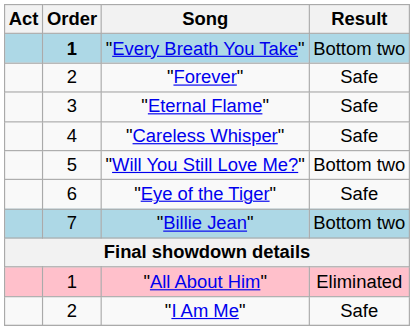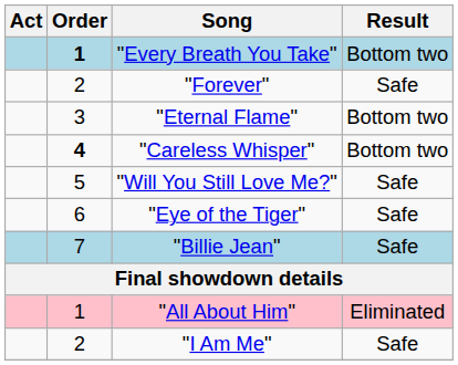"Eternal Flame" | Result: Safe -> Bottom two
"Careless Whisper" | Order: normal -> bold
"Careless Whisper" | Result: Safe -> Bottom two
"Will You Still Love Me?" | Result: Bottom two -> Safe
"Billie Jean" | Result: Bottom two -> Safe
